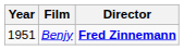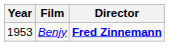Benjy | Year: 1951 -> 1953
